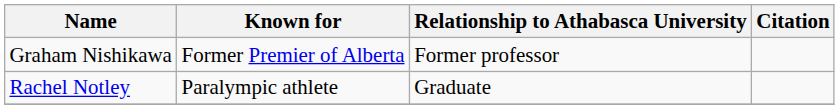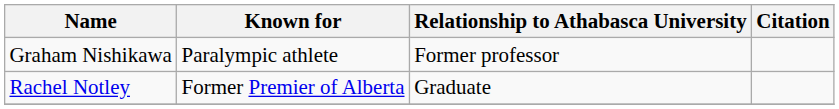Graham Nishikawa | Known for: Former Premier of Alberta -> Paralympic athlete
Rachel Notley | Known for: Paralympic athlete -> Former Premier of Alberta
